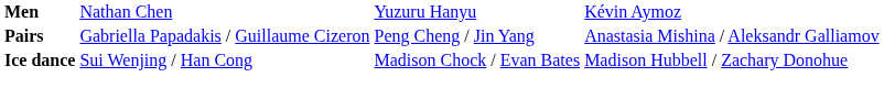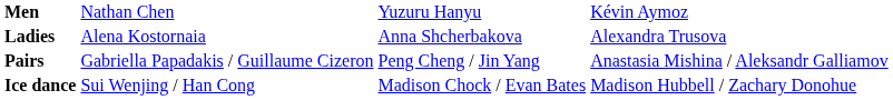+ row: Ladies | Alena Kostornaia | Anna Shcherbakova | Alexandra Trusova
